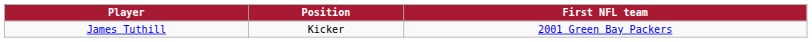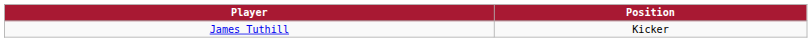- column: First NFL team | 2001 Green Bay Packers
